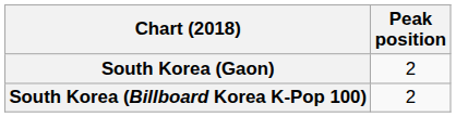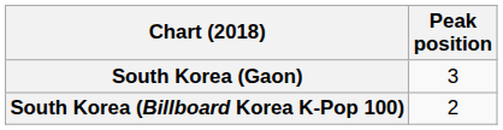South Korea (Gaon) | Peak position: 2 -> 3
